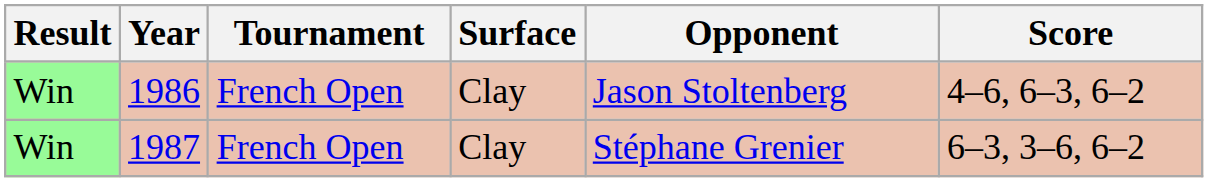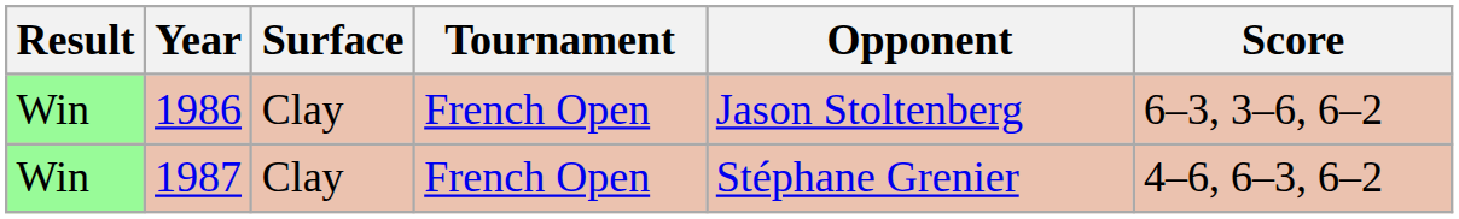columns swapped: Tournament <-> Surface
1986 | Score: 4–6, 6–3, 6–2 -> 6–3, 3–6, 6–2
1987 | Score: 6–3, 3–6, 6–2 -> 4–6, 6–3, 6–2
